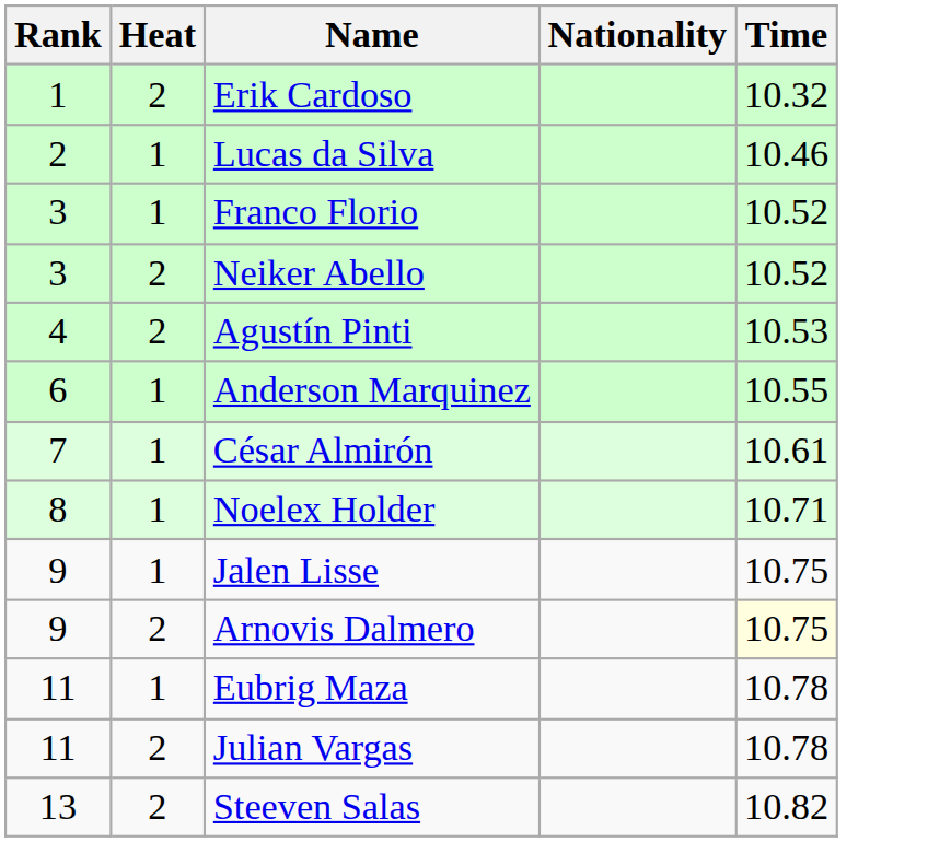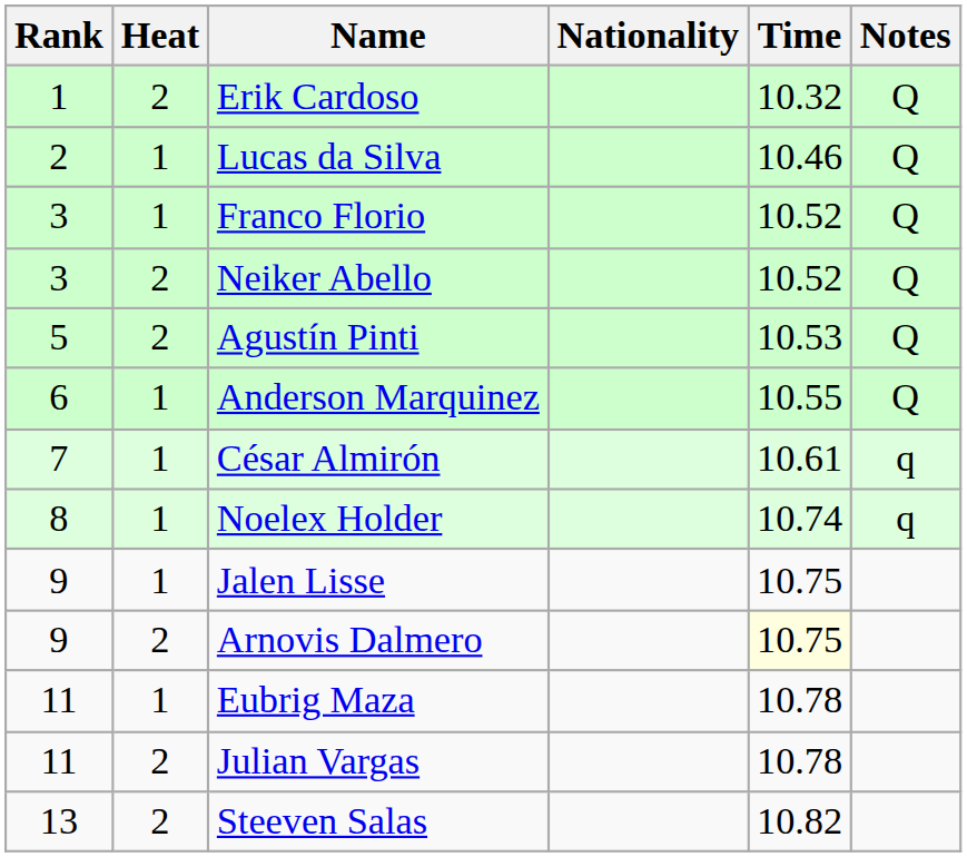+ column: Notes | Q | Q | Q | Q | Q | Q | q | q
Agustín Pinti | Rank: 4 -> 5
Noelex Holder | Time: 10.71 -> 10.74
